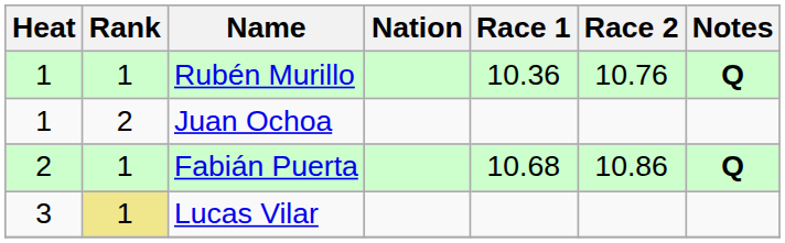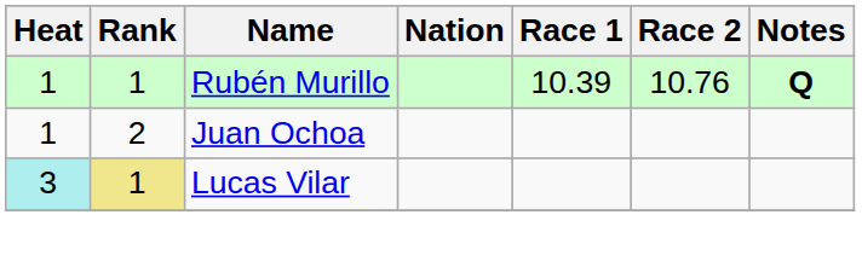Rubén Murillo | Race 1: 10.36 -> 10.39
- row: 2 | 1 | Fabián Puerta | 10.68 | 10.86 | Q
Lucas Vilar | Heat: no background -> paleturquoise background
